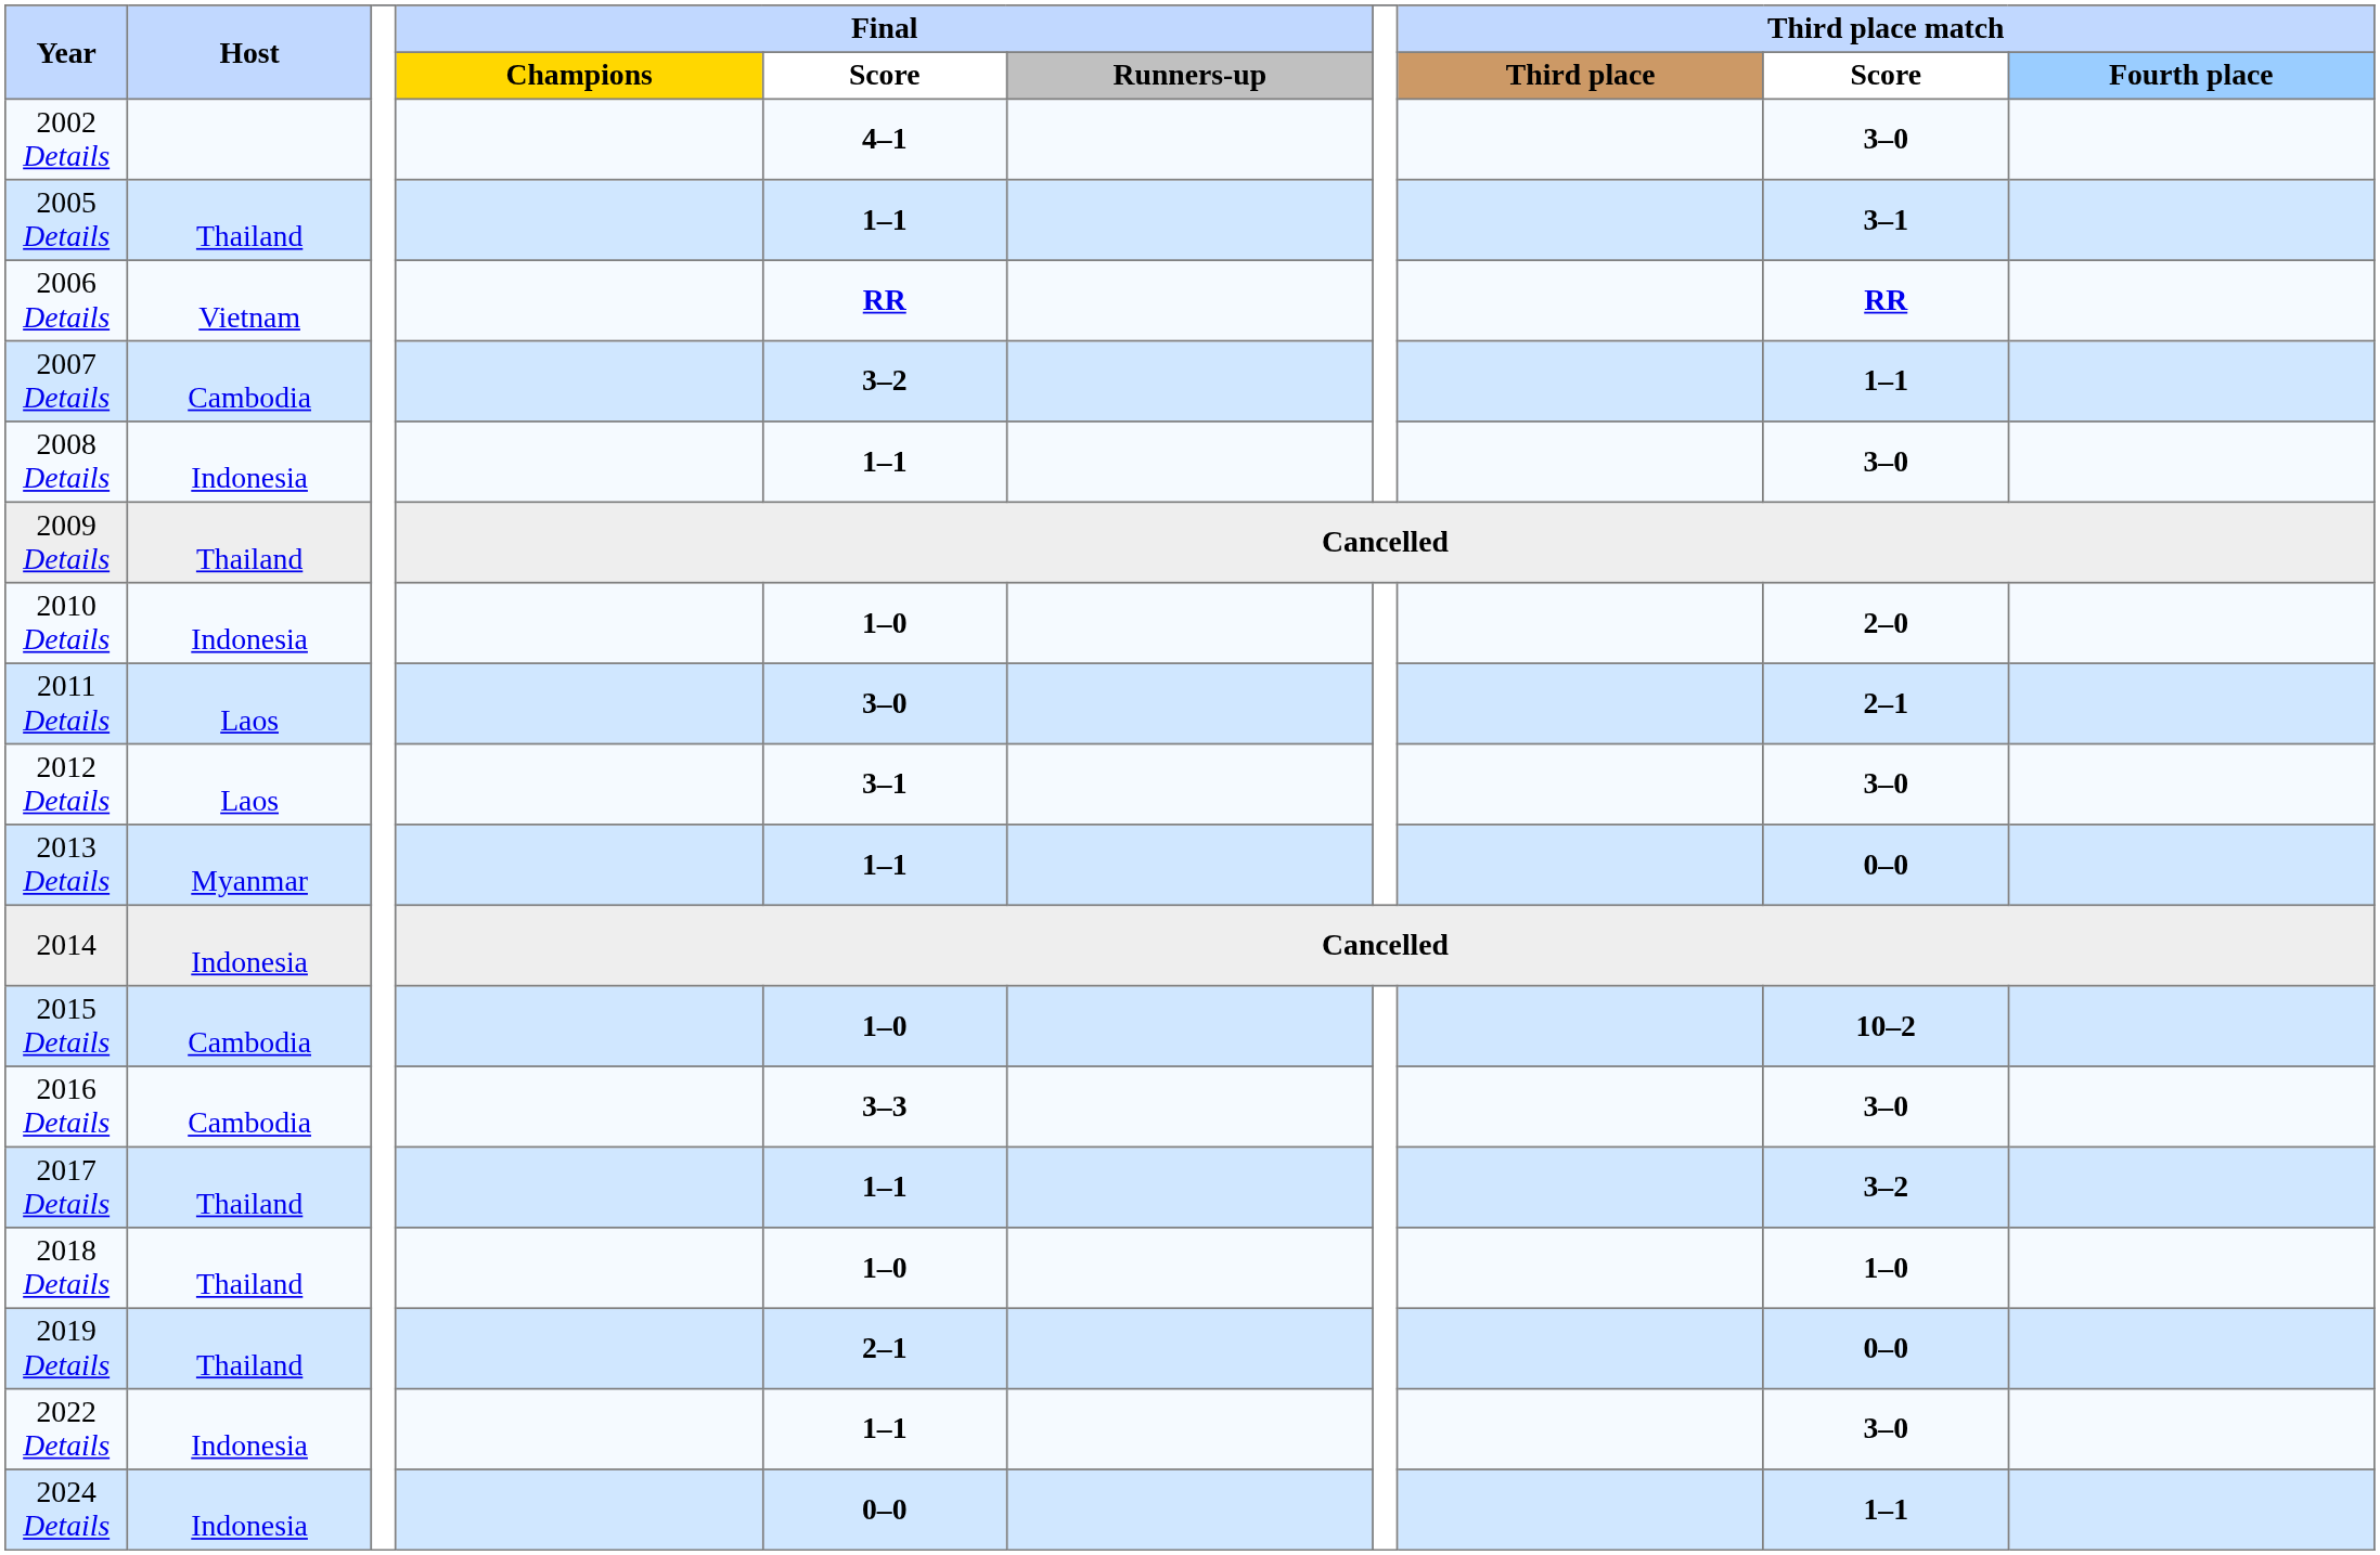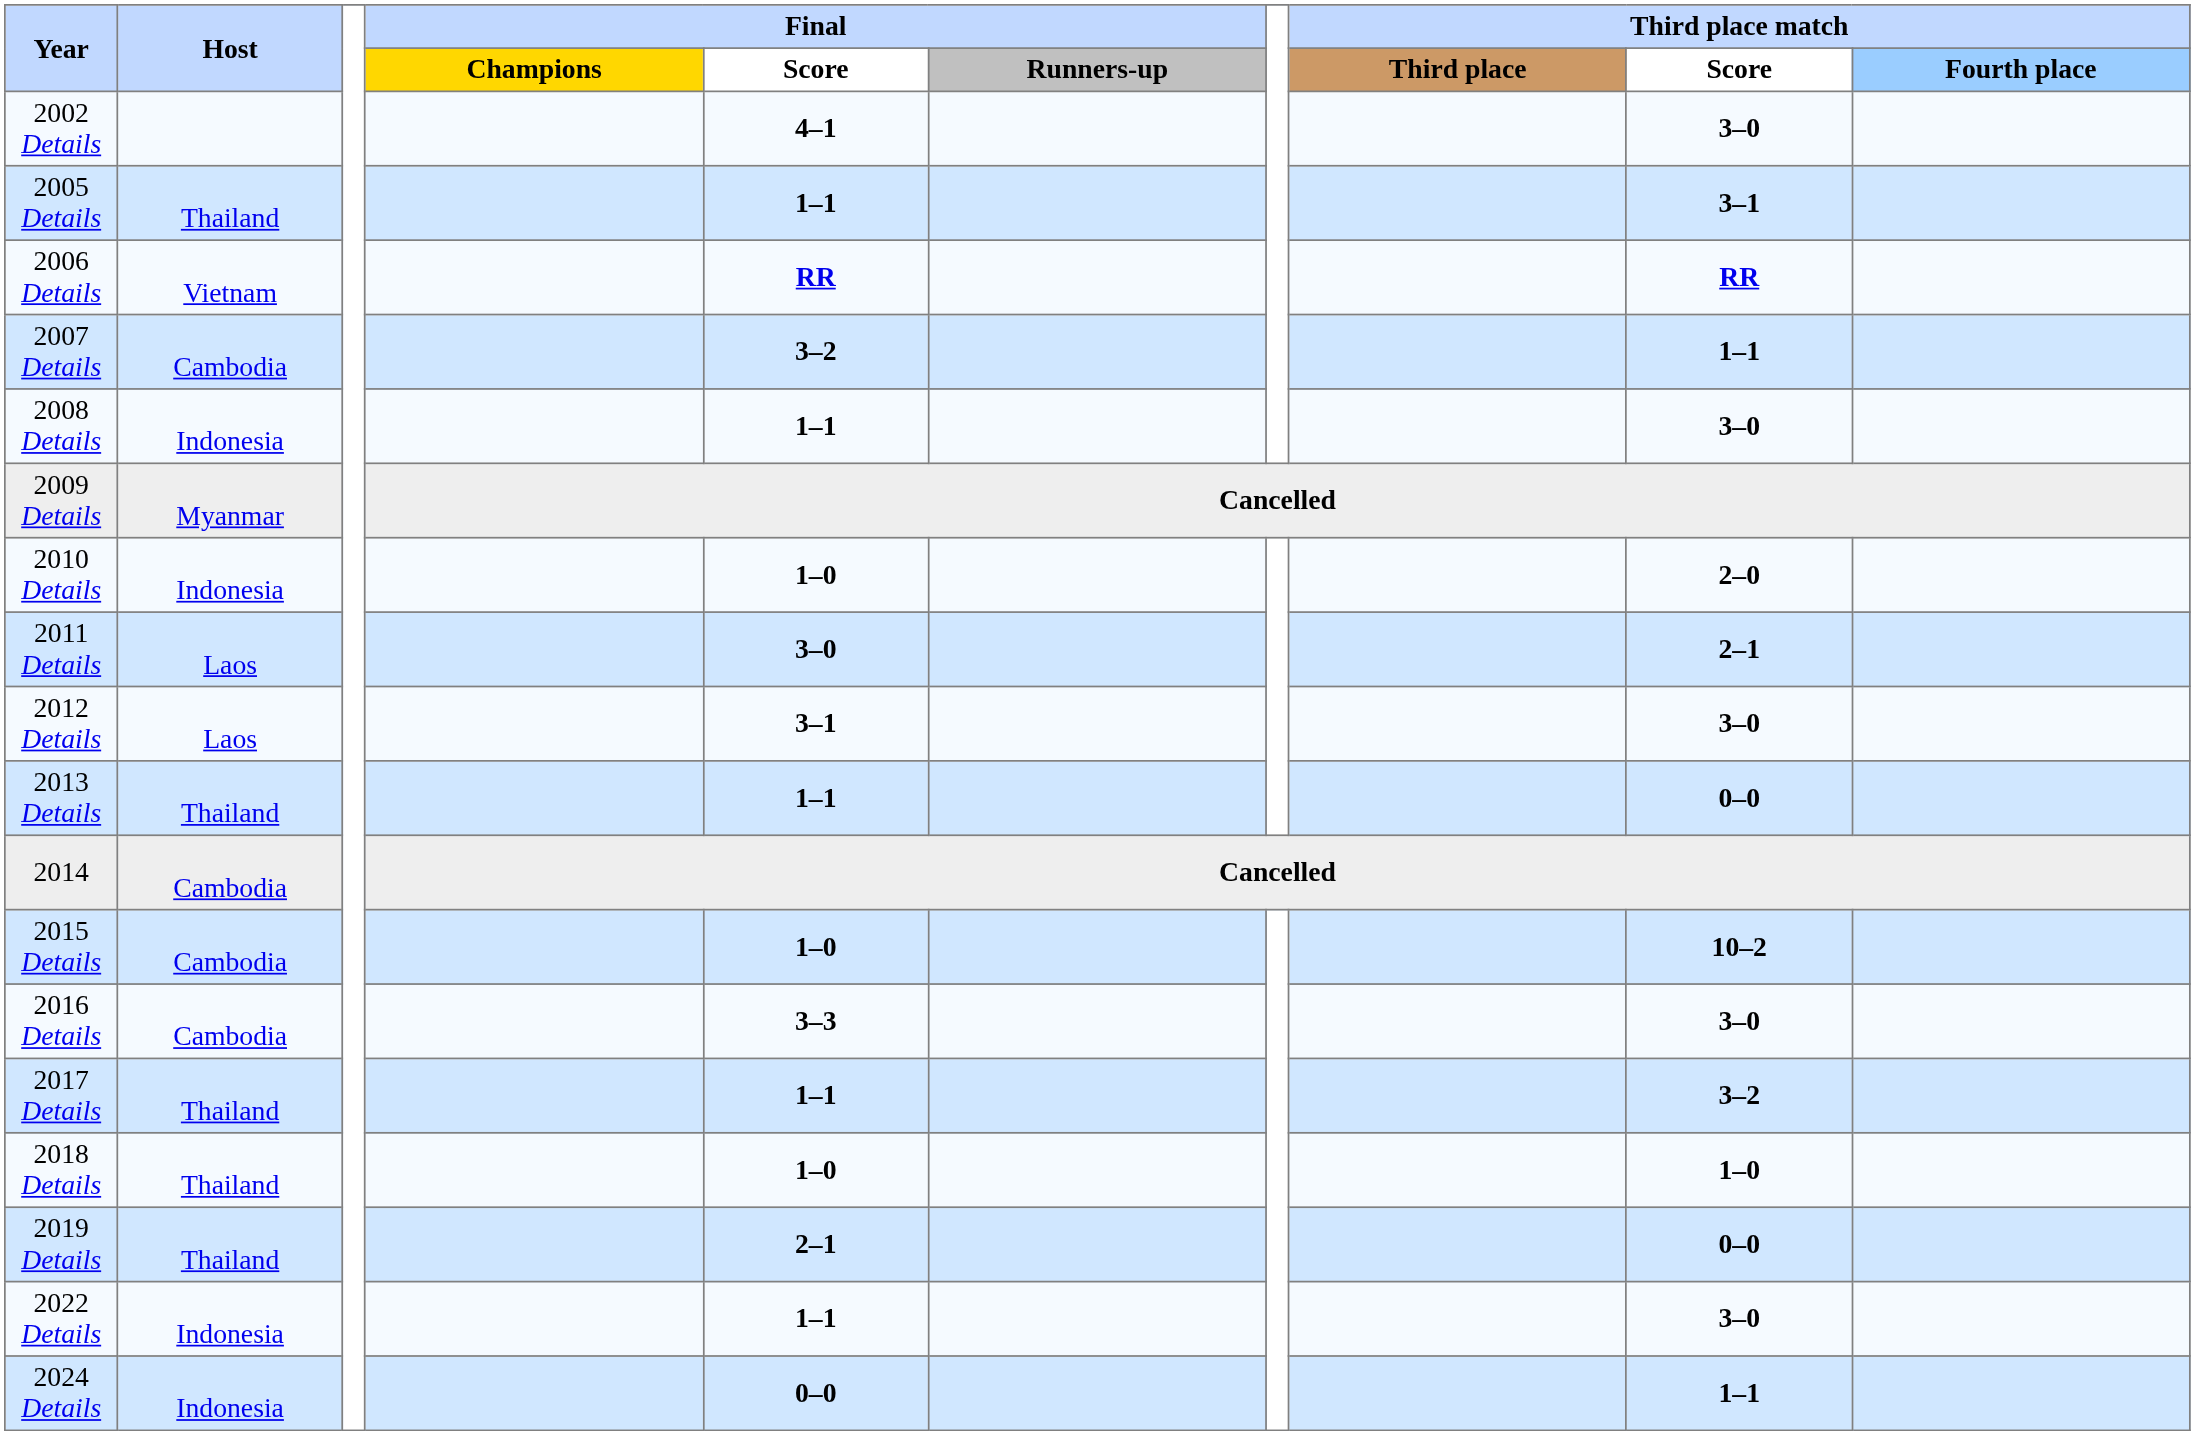2009 Details | Host: Thailand -> Myanmar
2013 Details | Host: Myanmar -> Thailand
2014 | Host: Indonesia -> Cambodia
